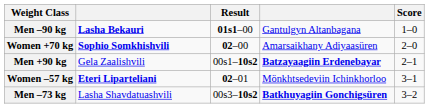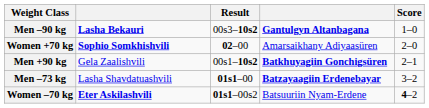Men –90 kg | Result: 01s1–00 -> 00s3–10s2
Men –90 kg | column 4: normal -> bold
Men +90 kg | column 4: Batzayaagiin Erdenebayar -> Batkhuyagiin Gonchigsüren
- row: Women –57 kg | Eteri Liparteliani | 02–01 | Mönkhtsedeviin Ichinkhorloo | 3–1
Men –73 kg | Result: 00s3–10s2 -> 01s1–00
Men –73 kg | column 4: Batkhuyagiin Gonchigsüren -> Batzayaagiin Erdenebayar
+ row: Women –70 kg | Eter Askilashvili | 01s1–00s2 | Batsuuriin Nyam-Erdene | 4–2
